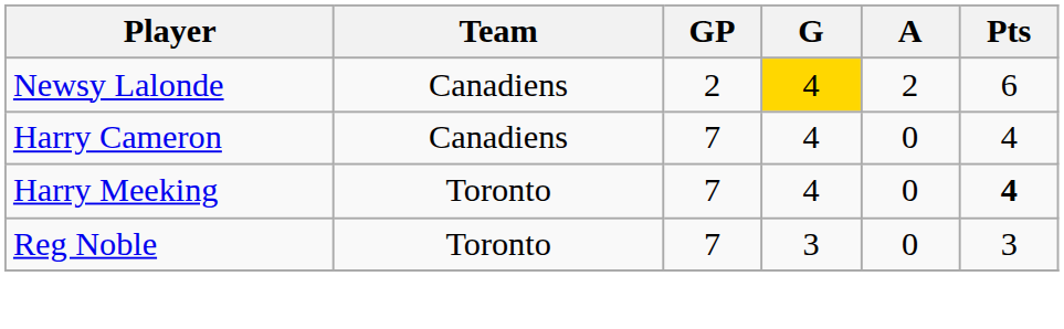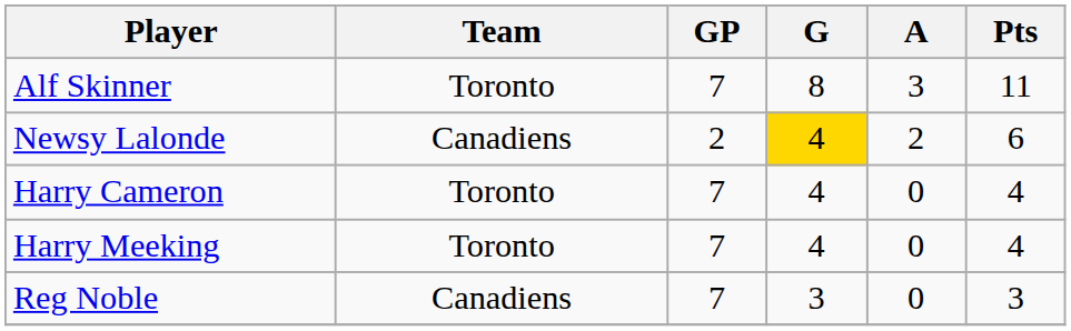+ row: Alf Skinner | Toronto | 7 | 8 | 3 | 11
Harry Cameron | Team: Canadiens -> Toronto
Harry Meeking | Pts: bold -> normal
Reg Noble | Team: Toronto -> Canadiens
